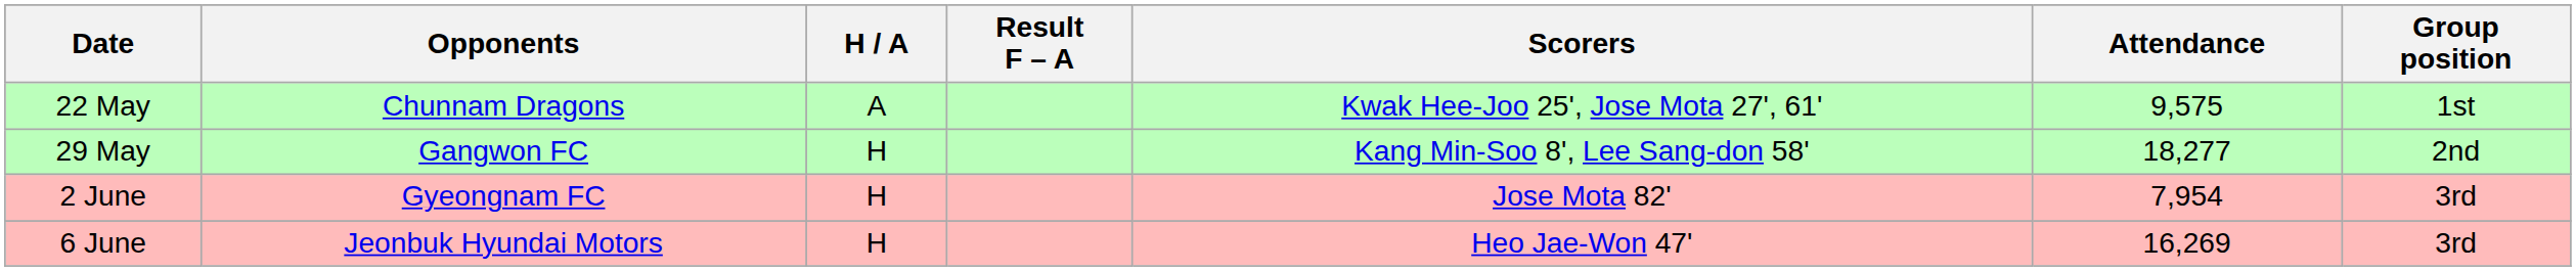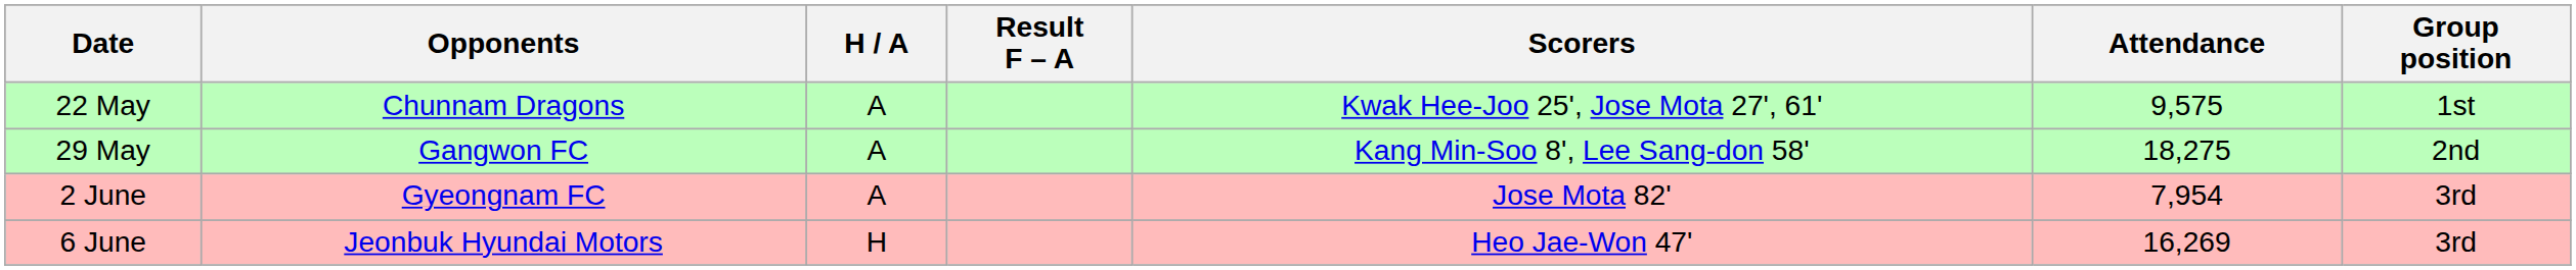29 May | H / A: H -> A
29 May | Attendance: 18,277 -> 18,275
2 June | H / A: H -> A
